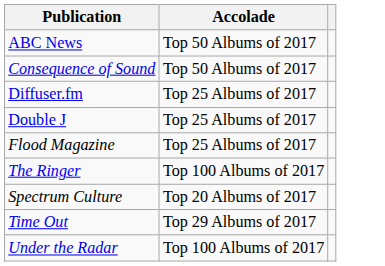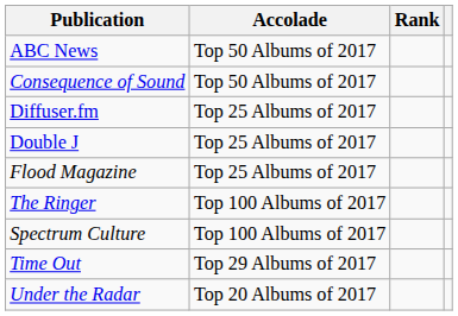+ column: Rank
Spectrum Culture | Accolade: Top 20 Albums of 2017 -> Top 100 Albums of 2017
Under the Radar | Accolade: Top 100 Albums of 2017 -> Top 20 Albums of 2017
